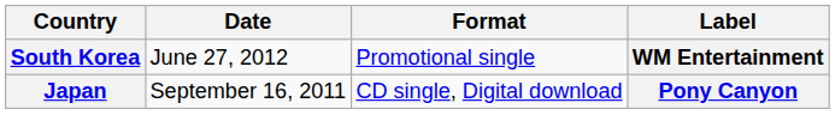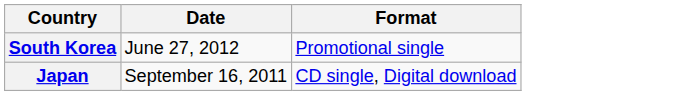- column: Label | WM Entertainment | Pony Canyon
